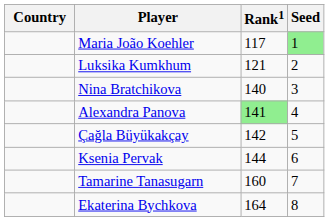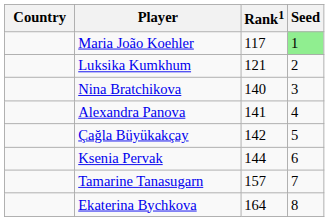Alexandra Panova | Rank1: lightgreen background -> no background
Tamarine Tanasugarn | Rank1: 160 -> 157
